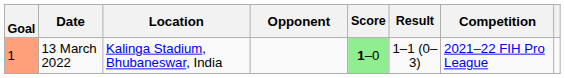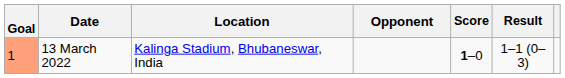- column: Competition | 2021–22 FIH Pro League
13 March 2022 | Score: lightgreen background -> no background
